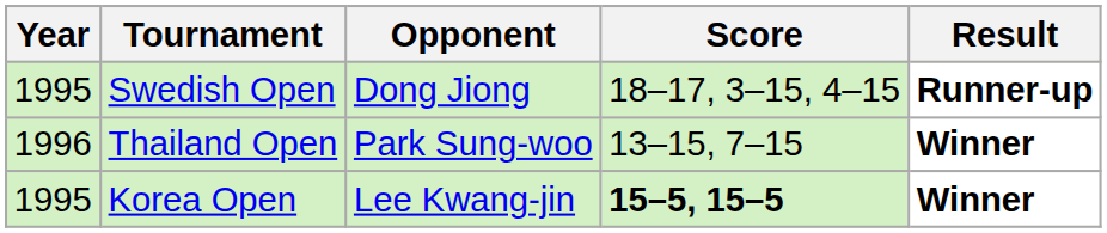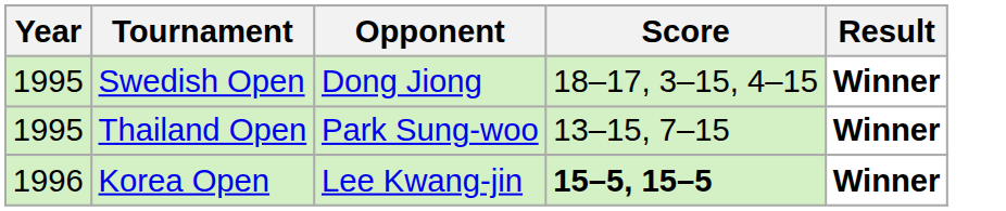Swedish Open | Result: Runner-up -> Winner
Thailand Open | Year: 1996 -> 1995
Korea Open | Year: 1995 -> 1996
